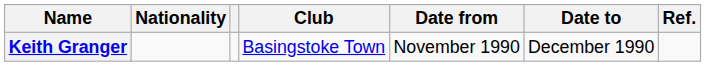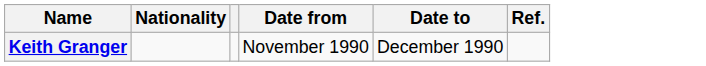- column: Club | Basingstoke Town
